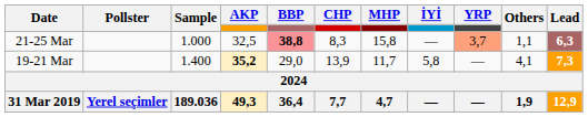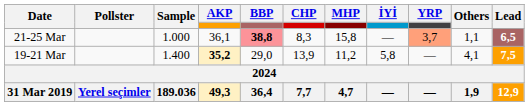21-25 Mar | AKP: 32,5 -> 36,1
21-25 Mar | Lead: 6,3 -> 6,5
19-21 Mar | MHP: 11,7 -> 11,2
19-21 Mar | Lead: 7,3 -> 7,5
